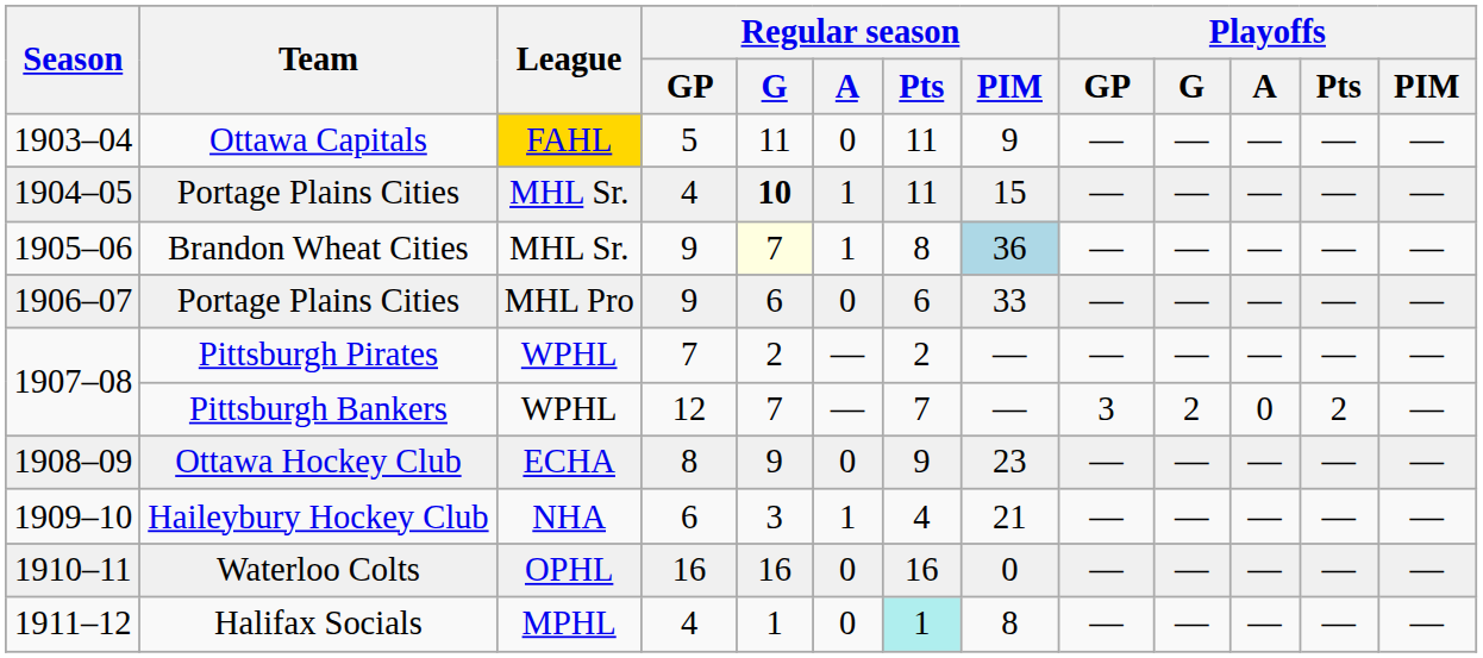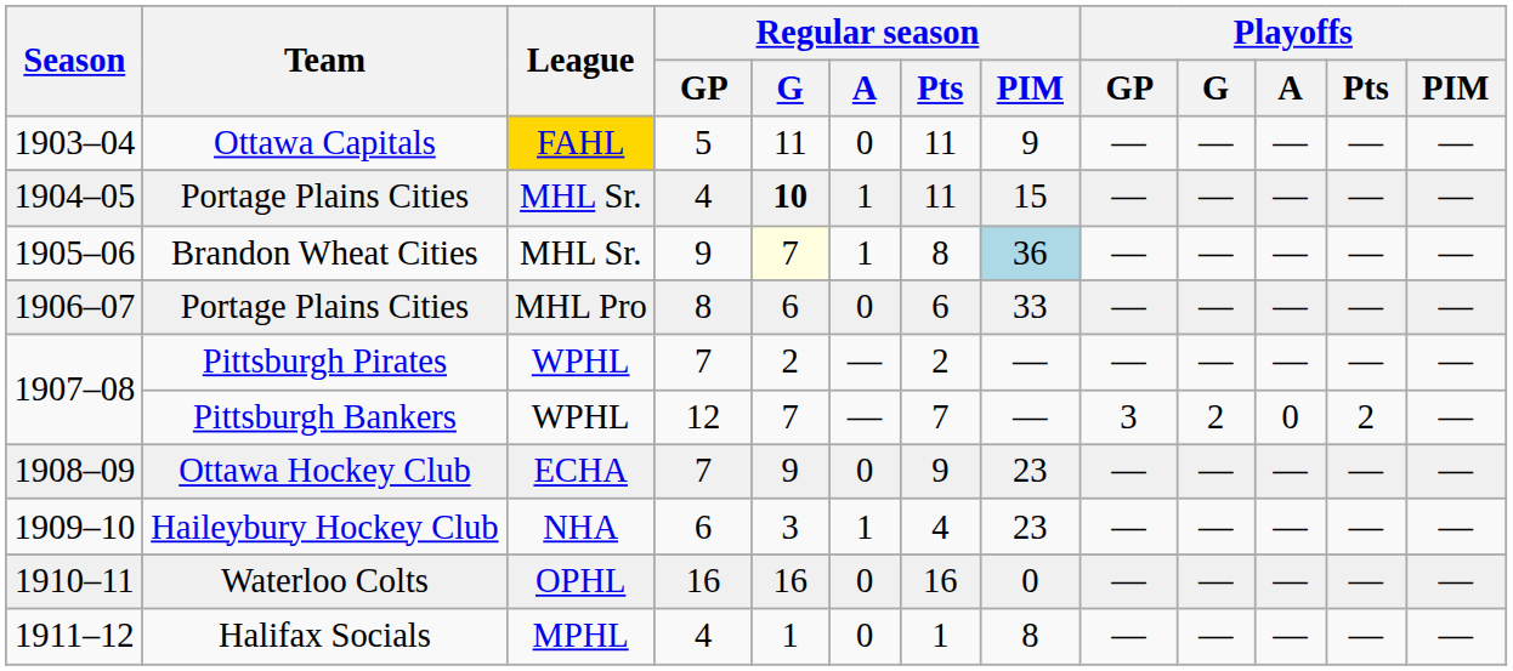1906–07 / Portage Plains Cities | Regular season / GP: 9 -> 8
Ottawa Hockey Club | Regular season / GP: 8 -> 7
Haileybury Hockey Club | Regular season / PIM: 21 -> 23
Halifax Socials | Regular season / Pts: paleturquoise background -> no background
